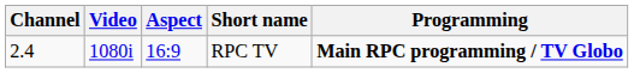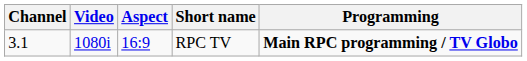RPC TV | Channel: 2.4 -> 3.1
